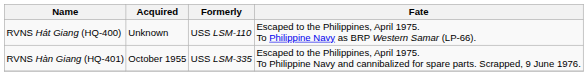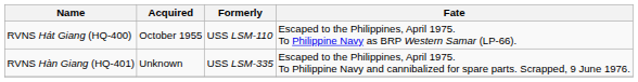RVNS Hát Giang (HQ-400) | Acquired: Unknown -> October 1955
RVNS Hàn Giang (HQ-401) | Acquired: October 1955 -> Unknown
